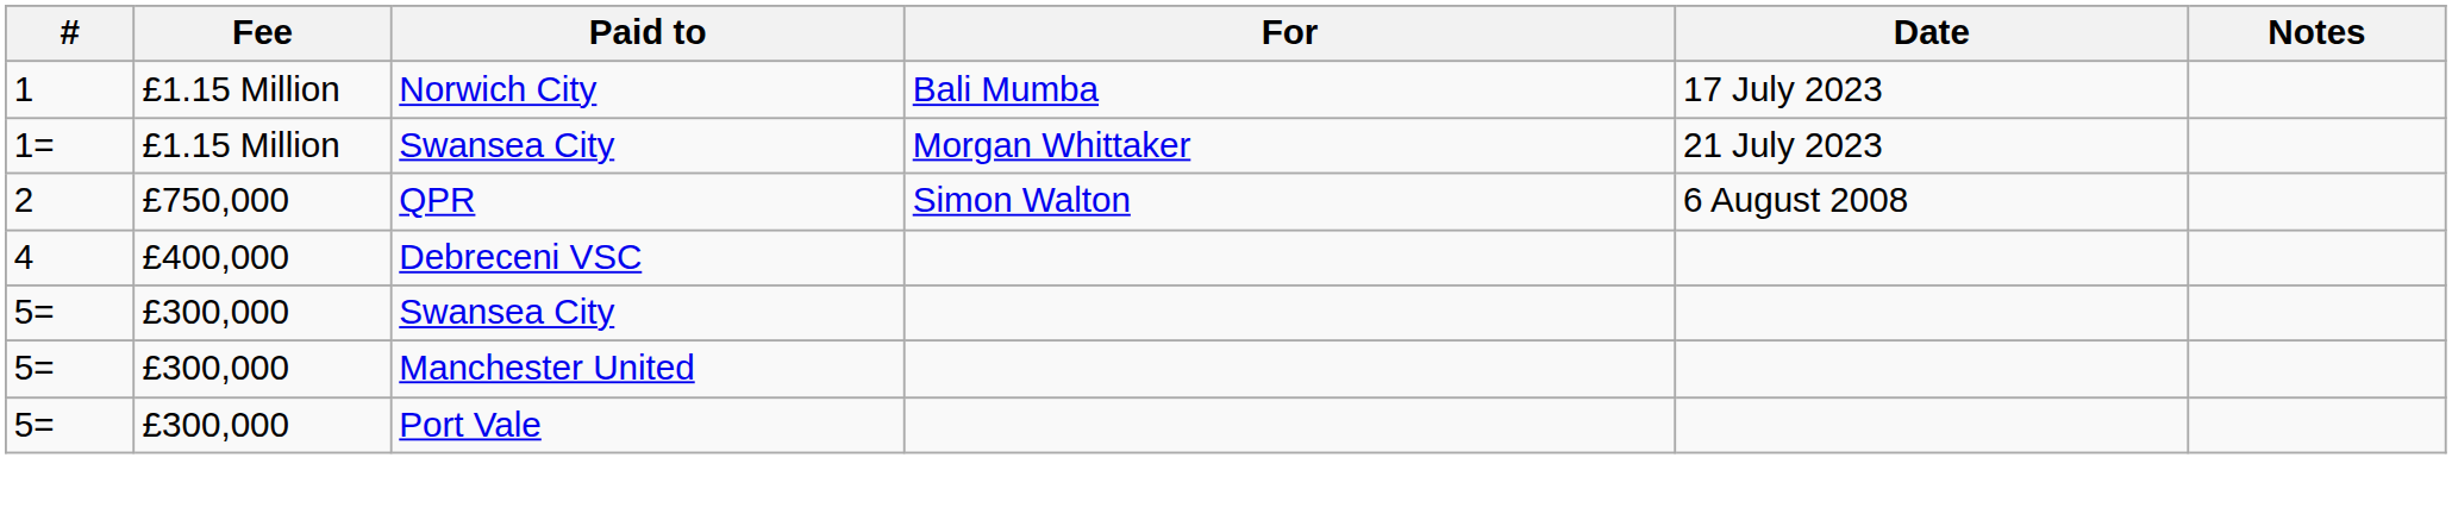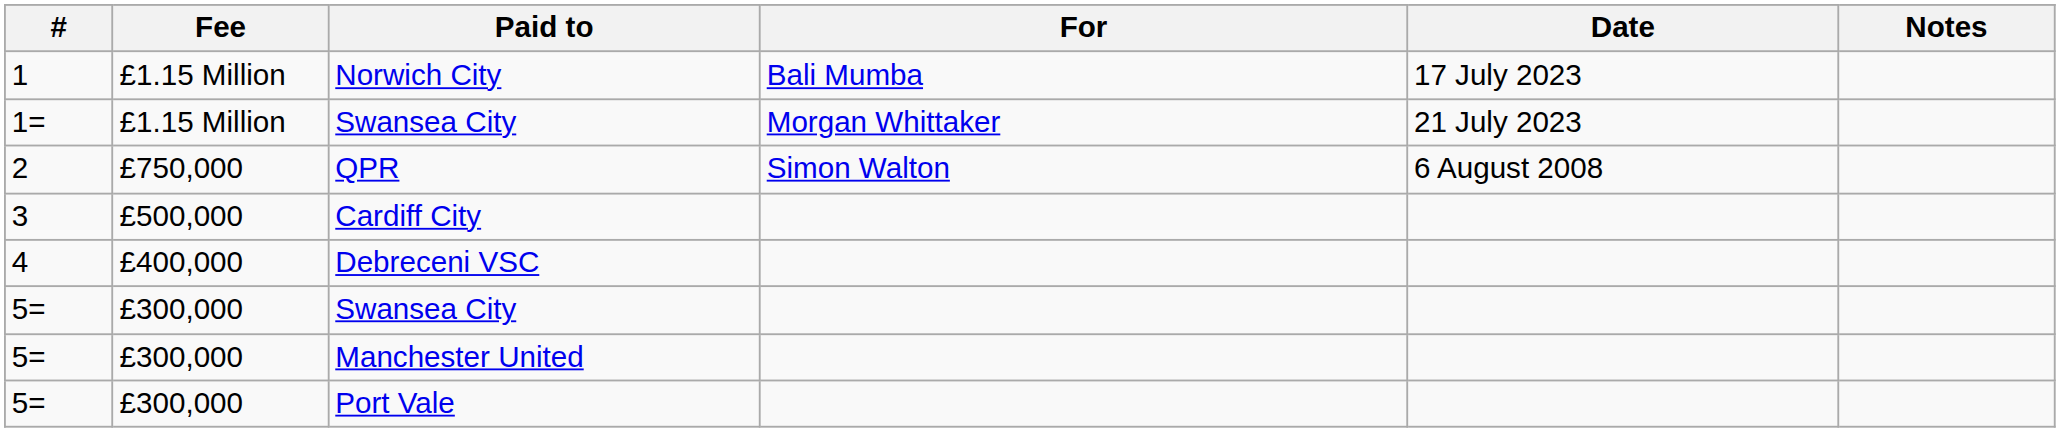+ row: 3 | £500,000 | Cardiff City
